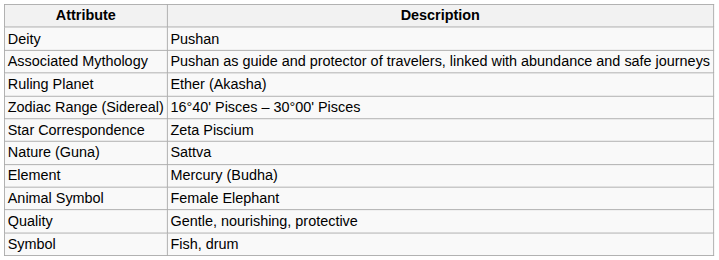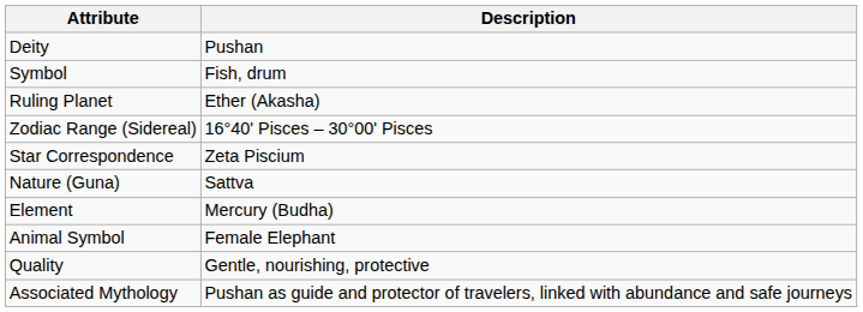rows swapped: Symbol <-> Associated Mythology
